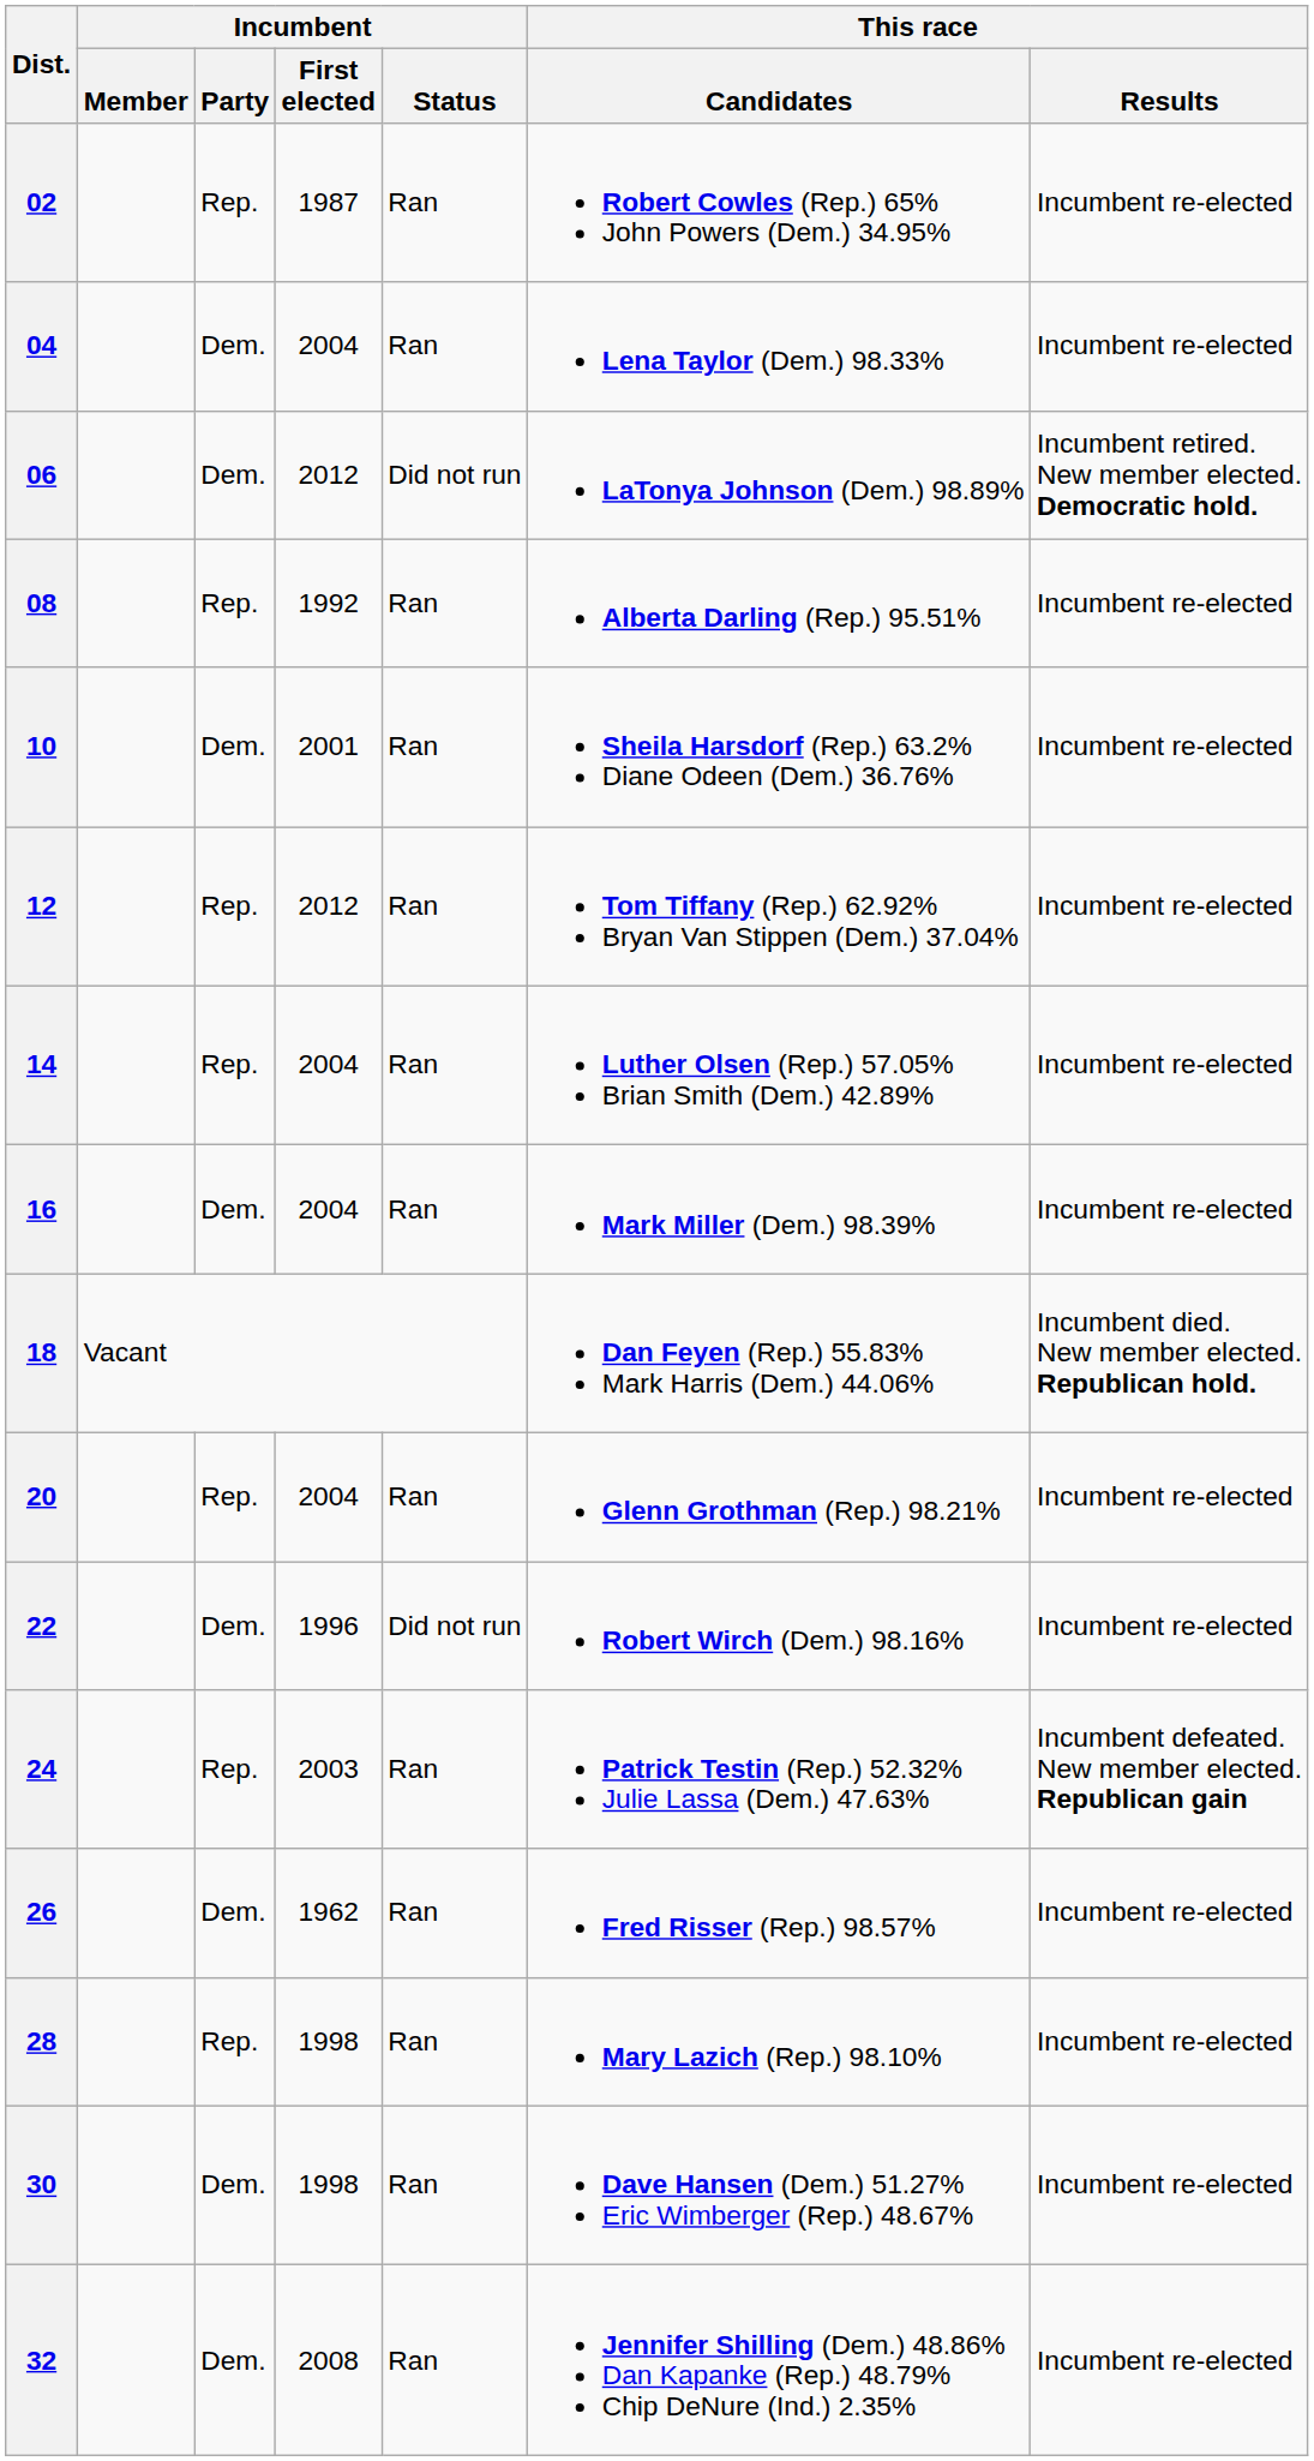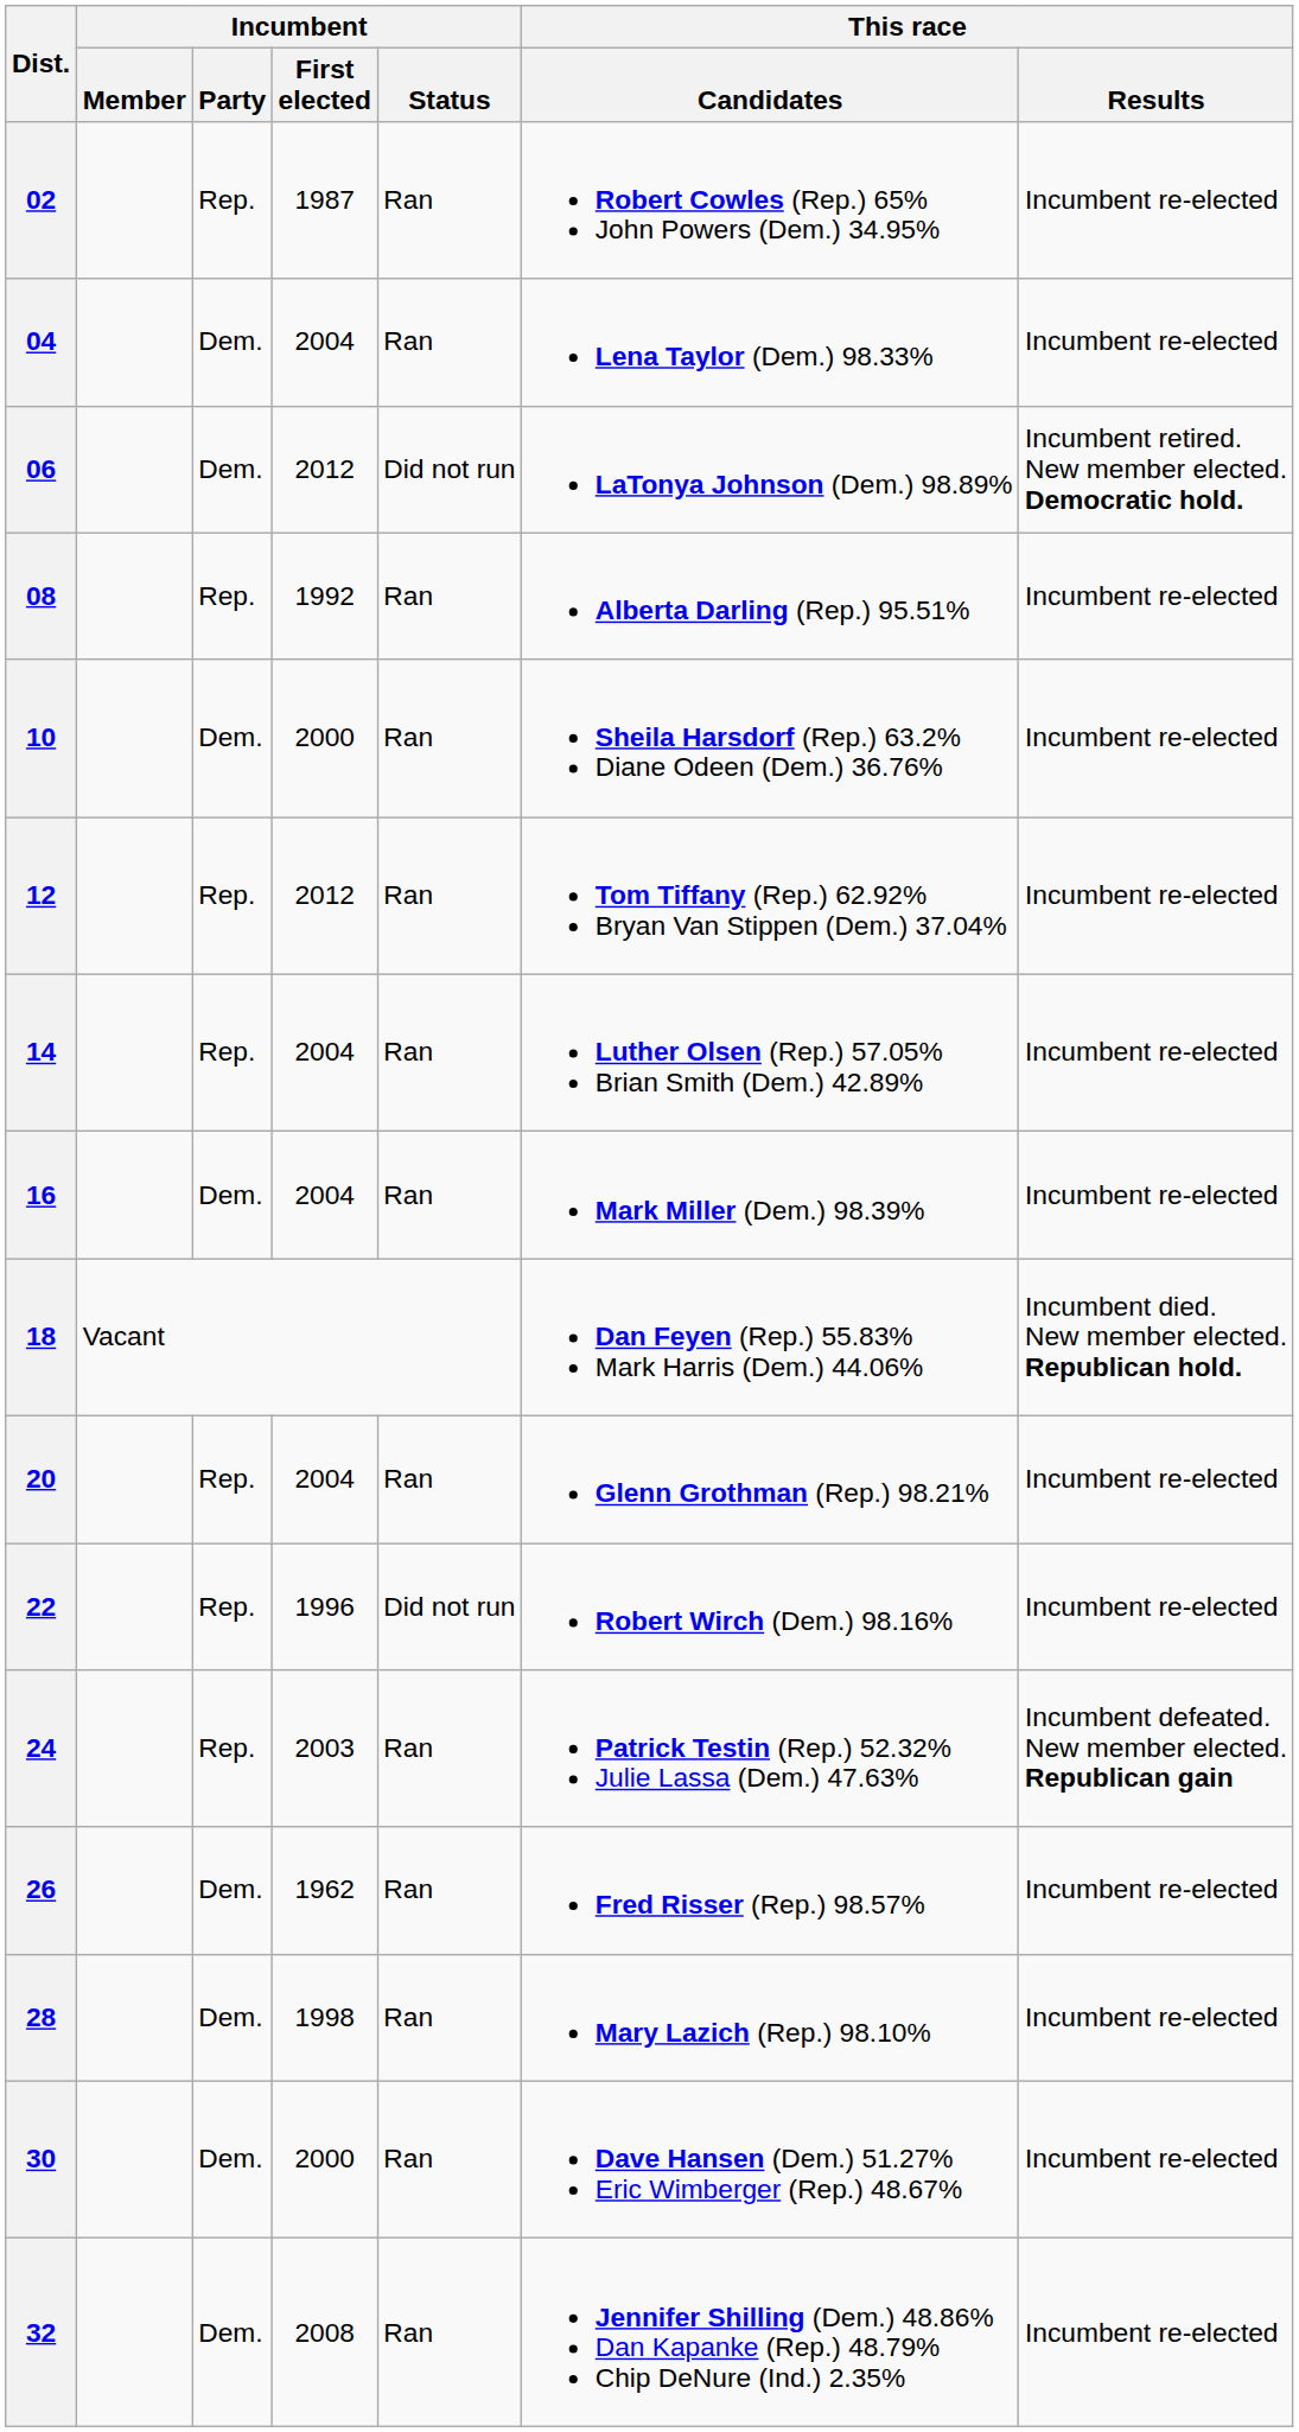10 | Incumbent / First elected: 2001 -> 2000
22 | Incumbent / Party: Dem. -> Rep.
28 | Incumbent / Party: Rep. -> Dem.
30 | Incumbent / First elected: 1998 -> 2000
